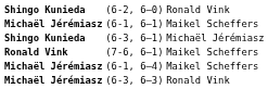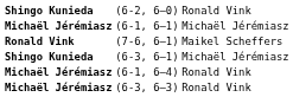(6-1, 6–1) | column 3: Maikel Scheffers -> Michaël Jérémiasz
rows swapped: (6-3, 6–1) <-> (7-6, 6–1)
(6-1, 6–4) | column 3: Maikel Scheffers -> Ronald Vink
